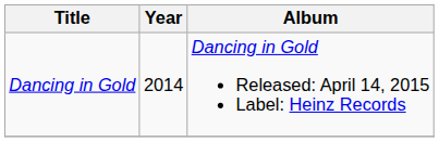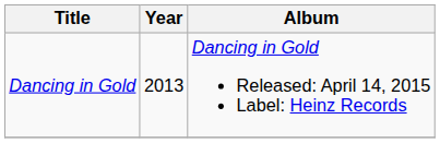Dancing in Gold | Year: 2014 -> 2013
